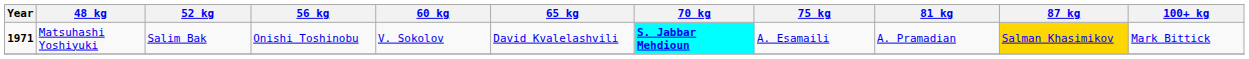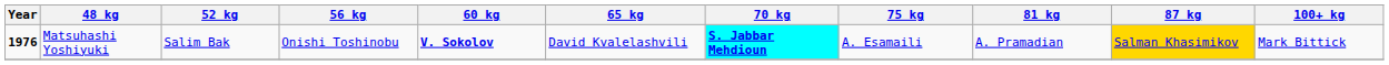Matsuhashi Yoshiyuki | Year: 1971 -> 1976
Matsuhashi Yoshiyuki | 60 kg: normal -> bold
